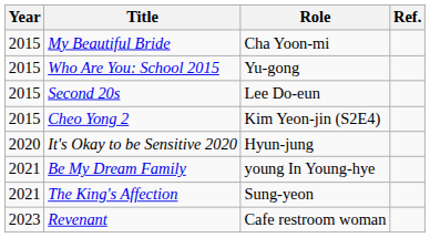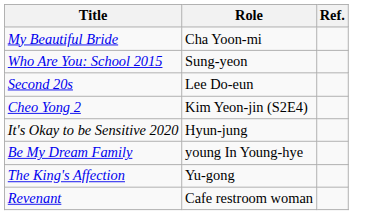- column: Year | 2015 | 2015 | 2015 | 2015 | 2020 | 2021 | 2021 | 2023
Who Are You: School 2015 | Role: Yu-gong -> Sung-yeon
The King's Affection | Role: Sung-yeon -> Yu-gong
